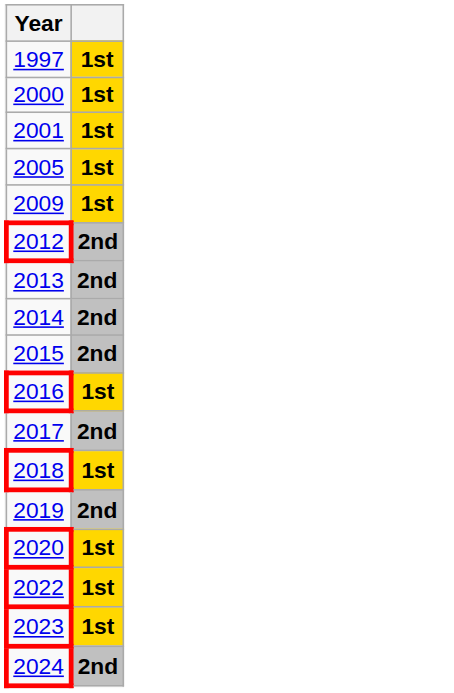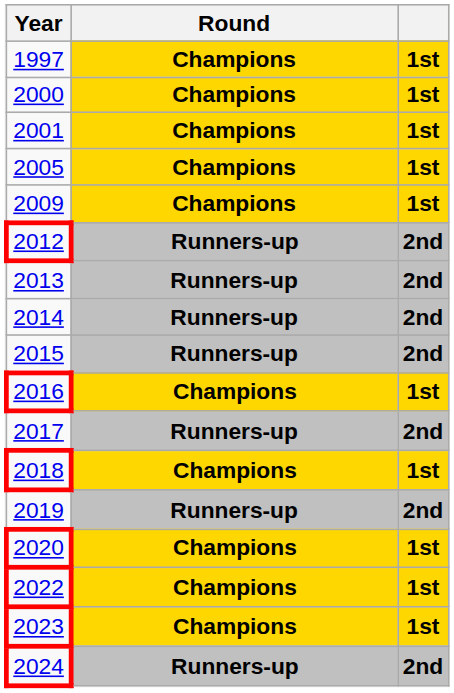+ column: Round | Champions | Champions | Champions | Champions | Champions | Runners-up | Runners-up | Runners-up | Runners-up | Champions | Runners-up | Champions | Runners-up | Champions | Champions | Champions | Runners-up
